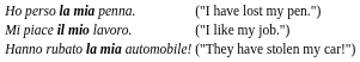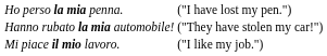rows swapped: Mi piace il mio lavoro. <-> Hanno rubato la mia automobile!
